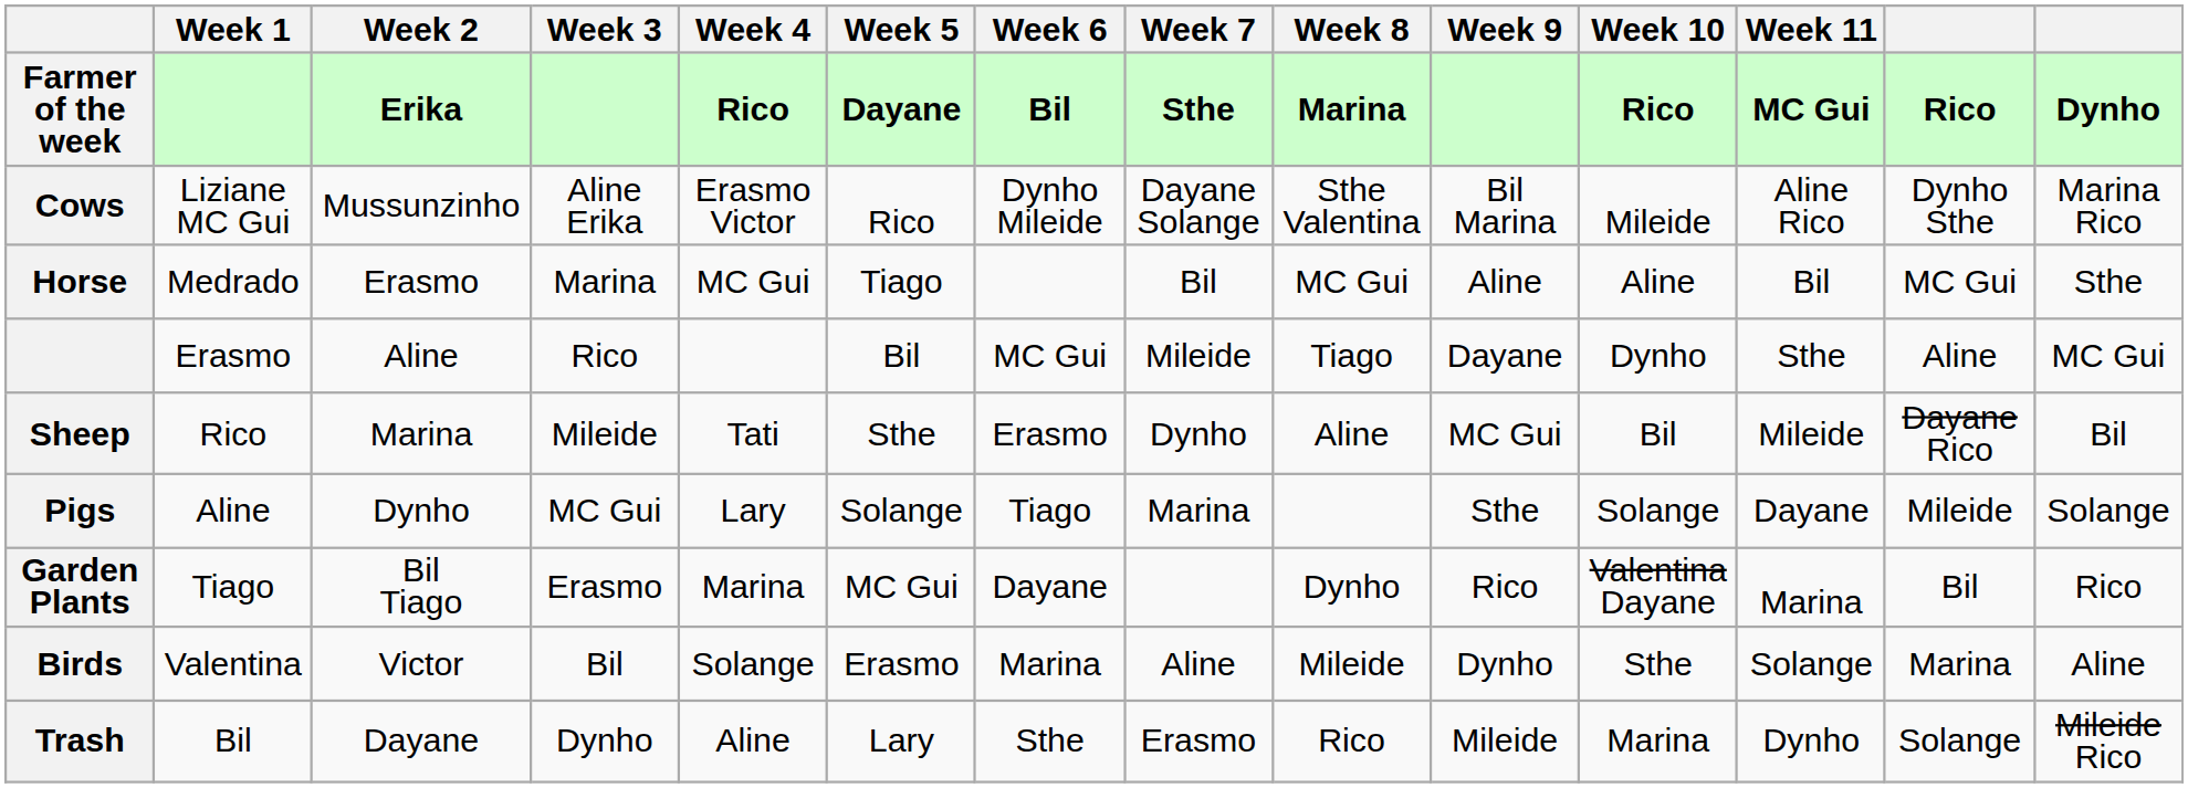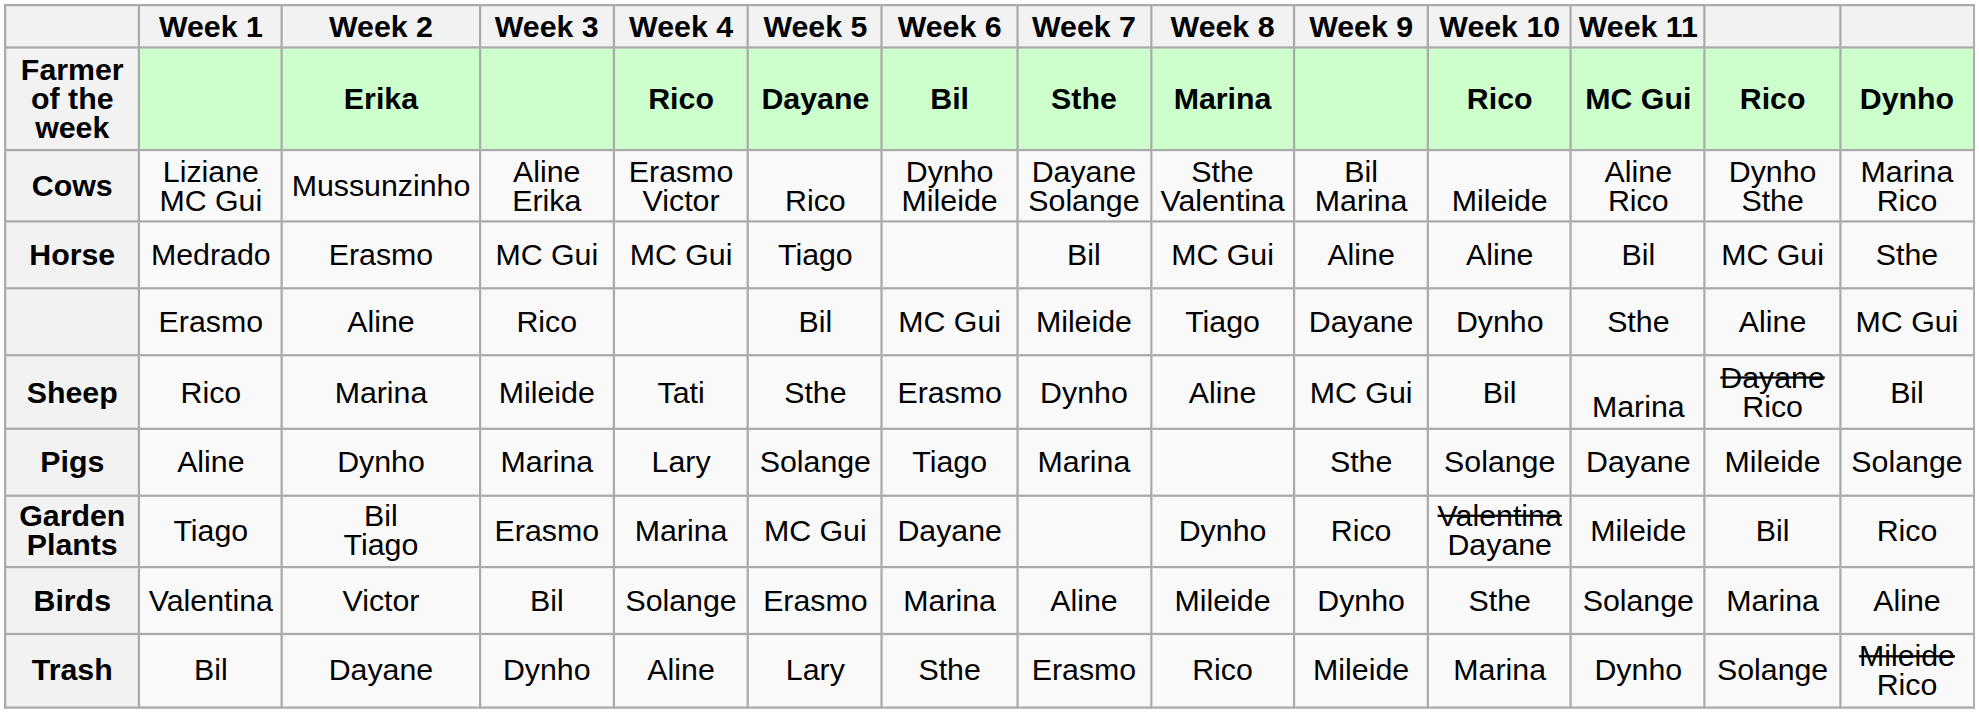Horse | Week 3: Marina -> MC Gui
Sheep | Week 11: Mileide -> Marina
Pigs | Week 3: MC Gui -> Marina
Garden Plants | Week 11: Marina -> Mileide
